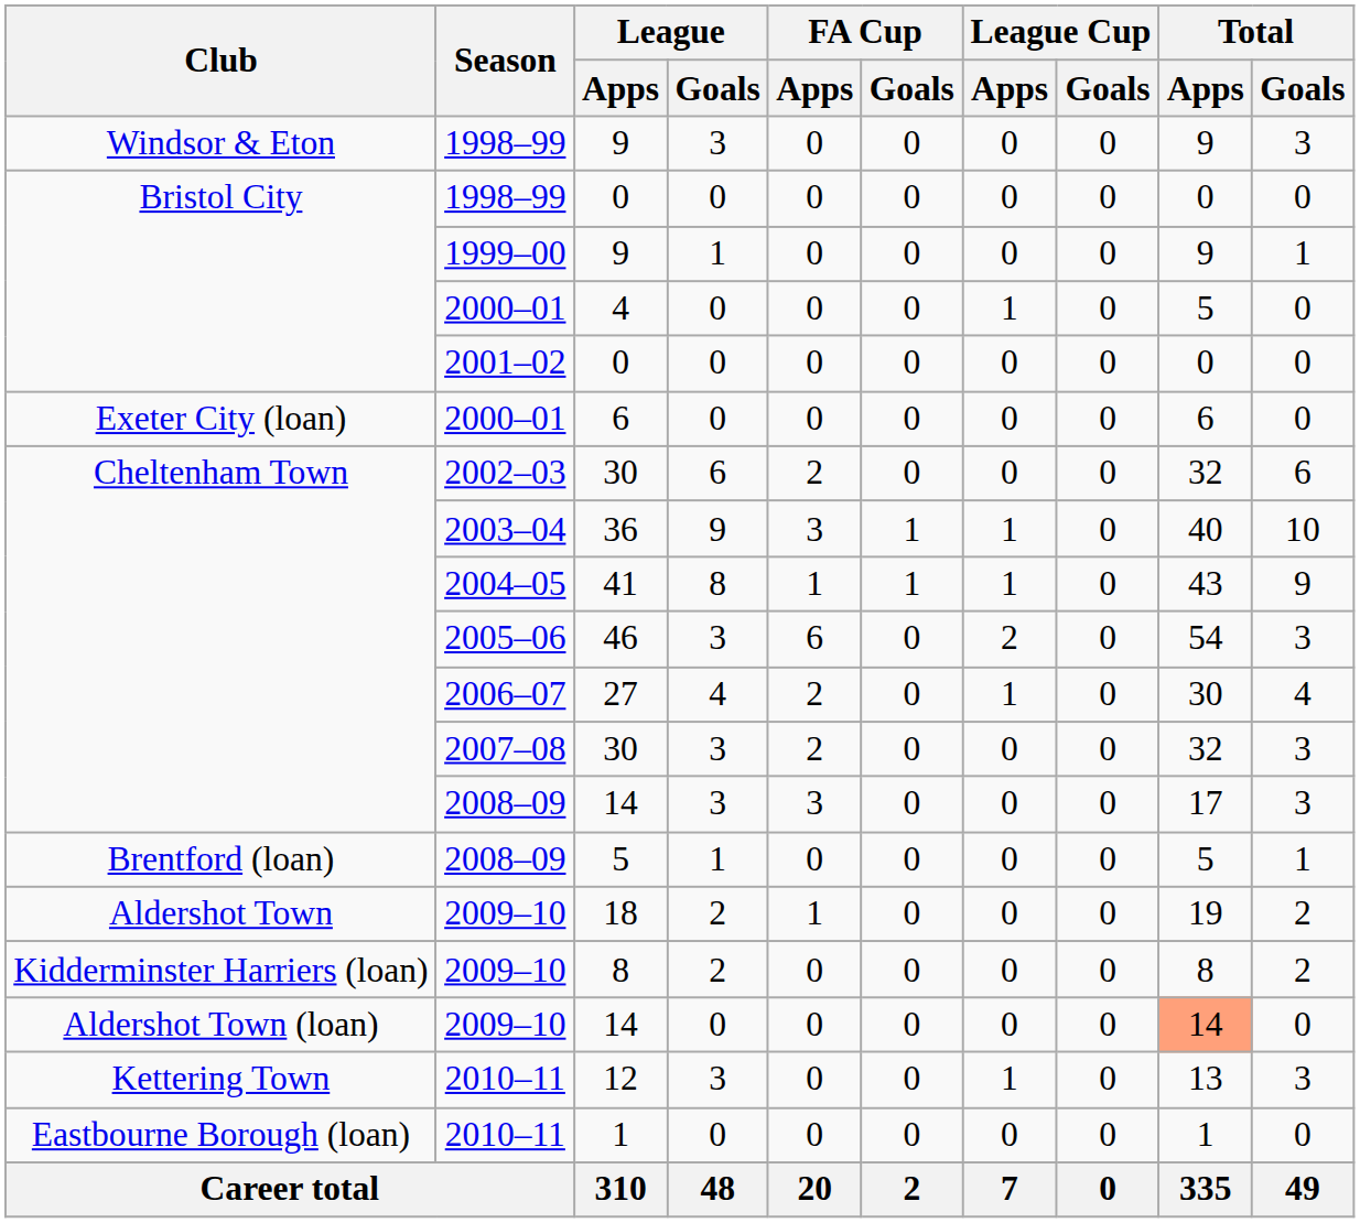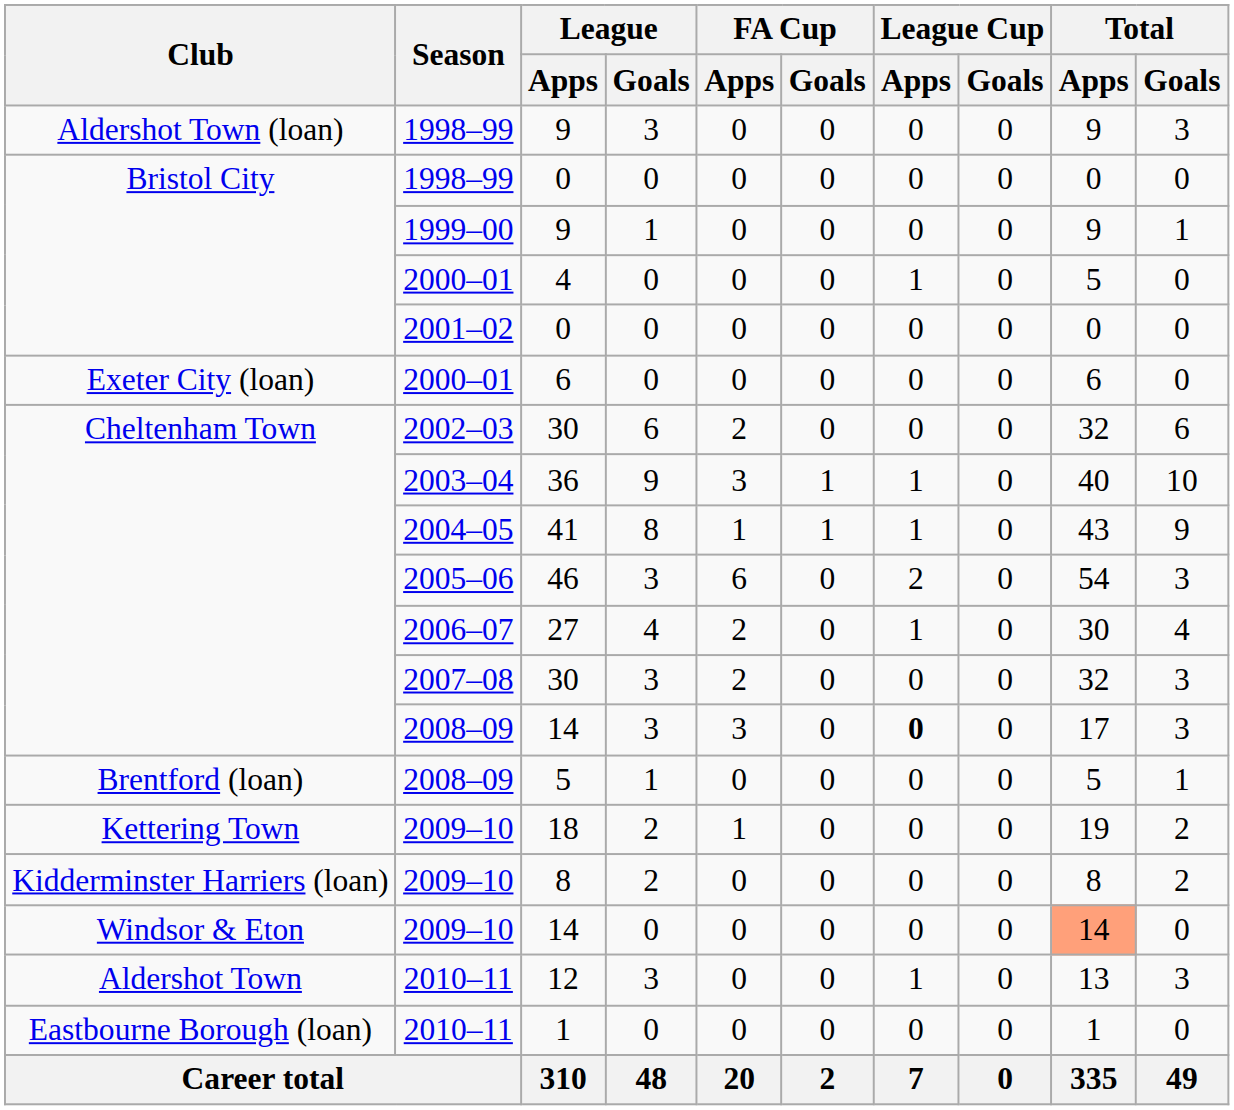1998–99 / 9 | Club: Windsor & Eton -> Aldershot Town (loan)
2008–09 / 14 | League Cup / Apps: normal -> bold
18 | Club: Aldershot Town -> Kettering Town
2009–10 / 14 | Club: Aldershot Town (loan) -> Windsor & Eton
12 | Club: Kettering Town -> Aldershot Town
